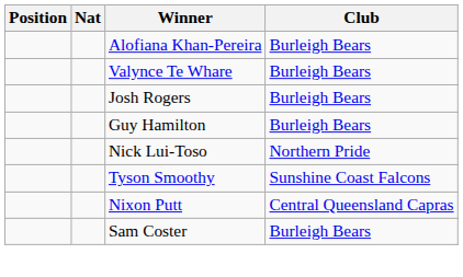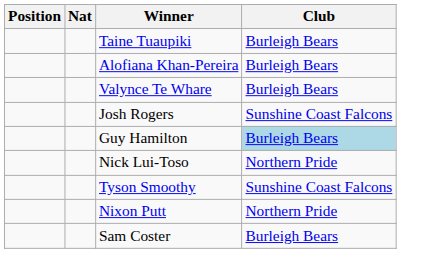+ row: Taine Tuaupiki | Burleigh Bears
Josh Rogers | Club: Burleigh Bears -> Sunshine Coast Falcons
Guy Hamilton | Club: no background -> lightblue background
Nixon Putt | Club: Central Queensland Capras -> Northern Pride
